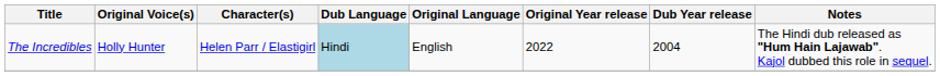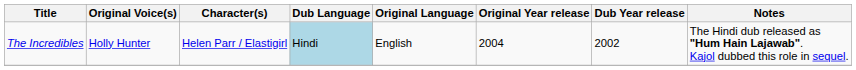The Incredibles | Original Year release: 2022 -> 2004
The Incredibles | Dub Year release: 2004 -> 2002
